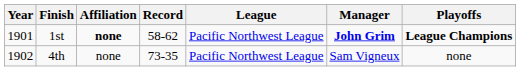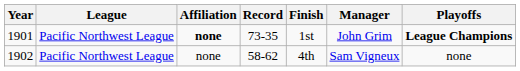columns swapped: League <-> Finish
1901 | Record: 58-62 -> 73-35
1901 | Manager: bold -> normal
1902 | Record: 73-35 -> 58-62
